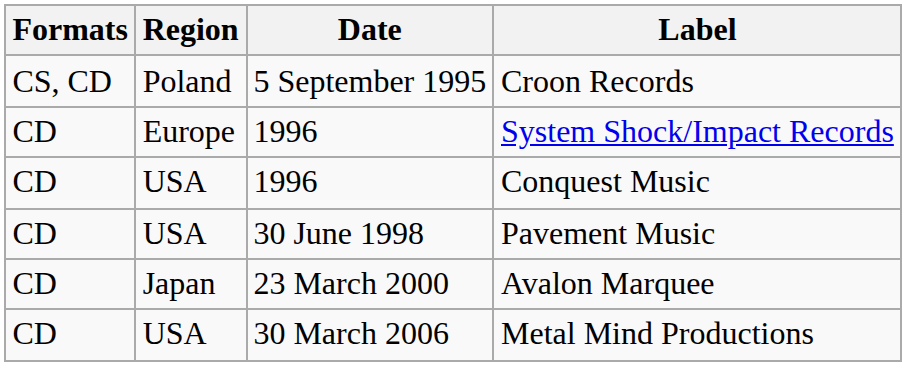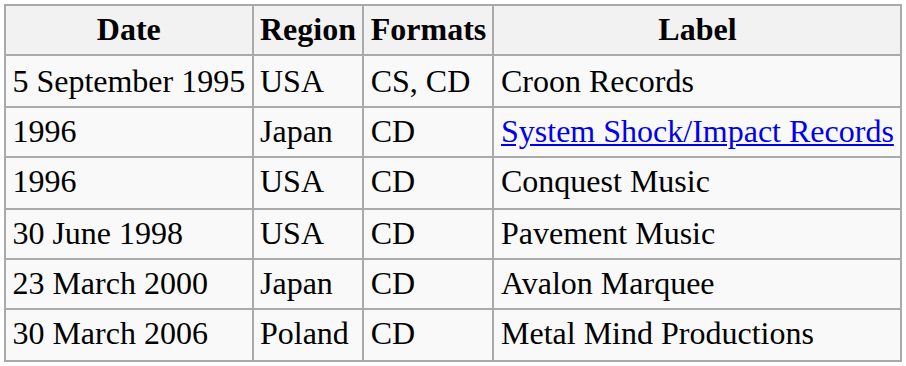columns swapped: Formats <-> Date
Croon Records | Region: Poland -> USA
System Shock/Impact Records | Region: Europe -> Japan
Metal Mind Productions | Region: USA -> Poland
